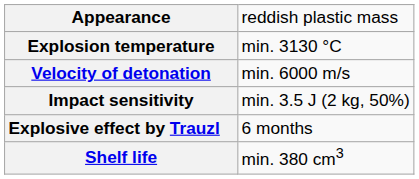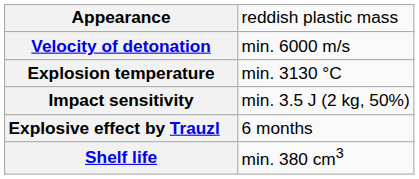rows swapped: Velocity of detonation <-> Explosion temperature
